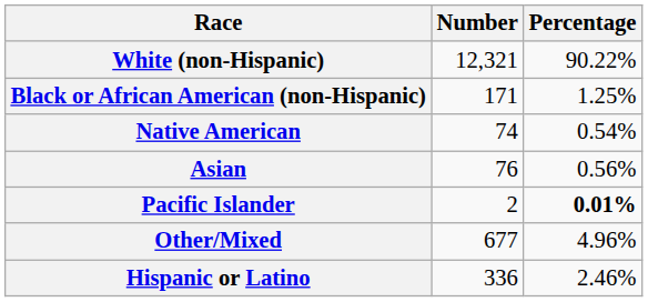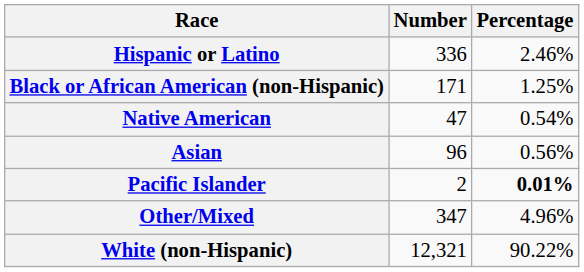rows swapped: White (non-Hispanic) <-> Hispanic or Latino
Native American | Number: 74 -> 47
Asian | Number: 76 -> 96
Other/Mixed | Number: 677 -> 347
